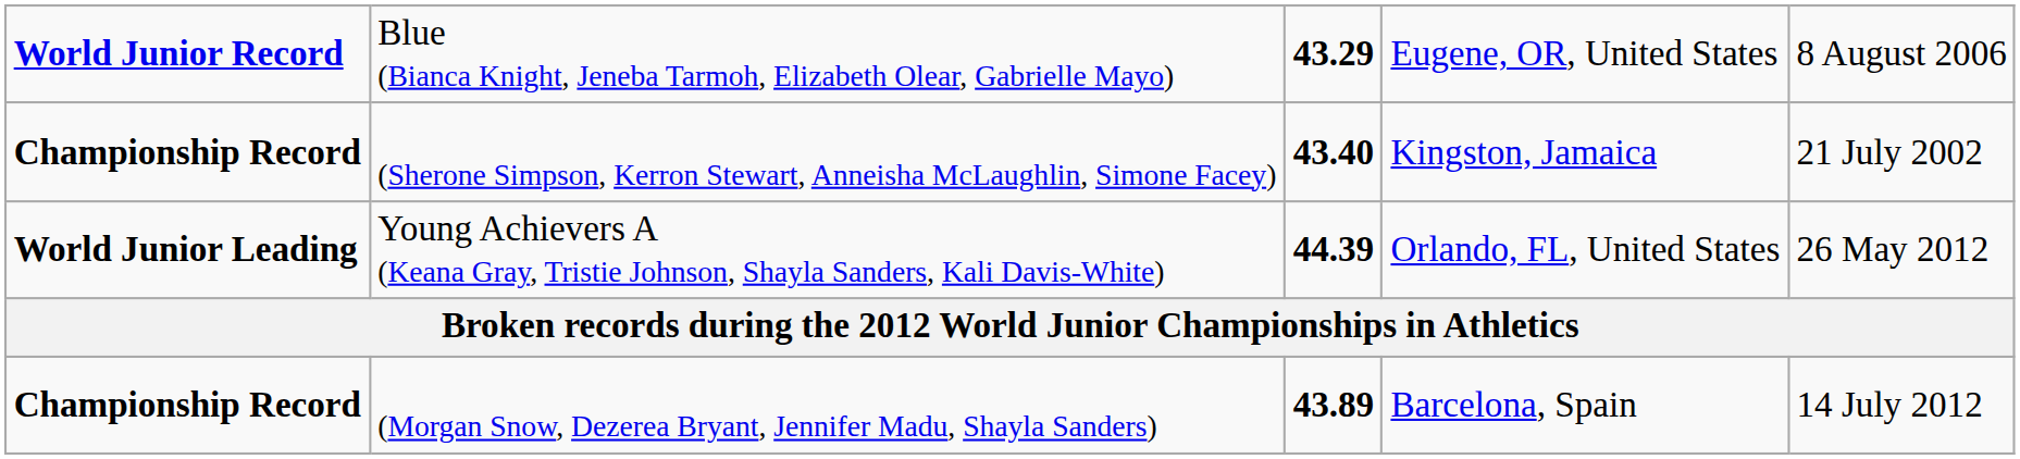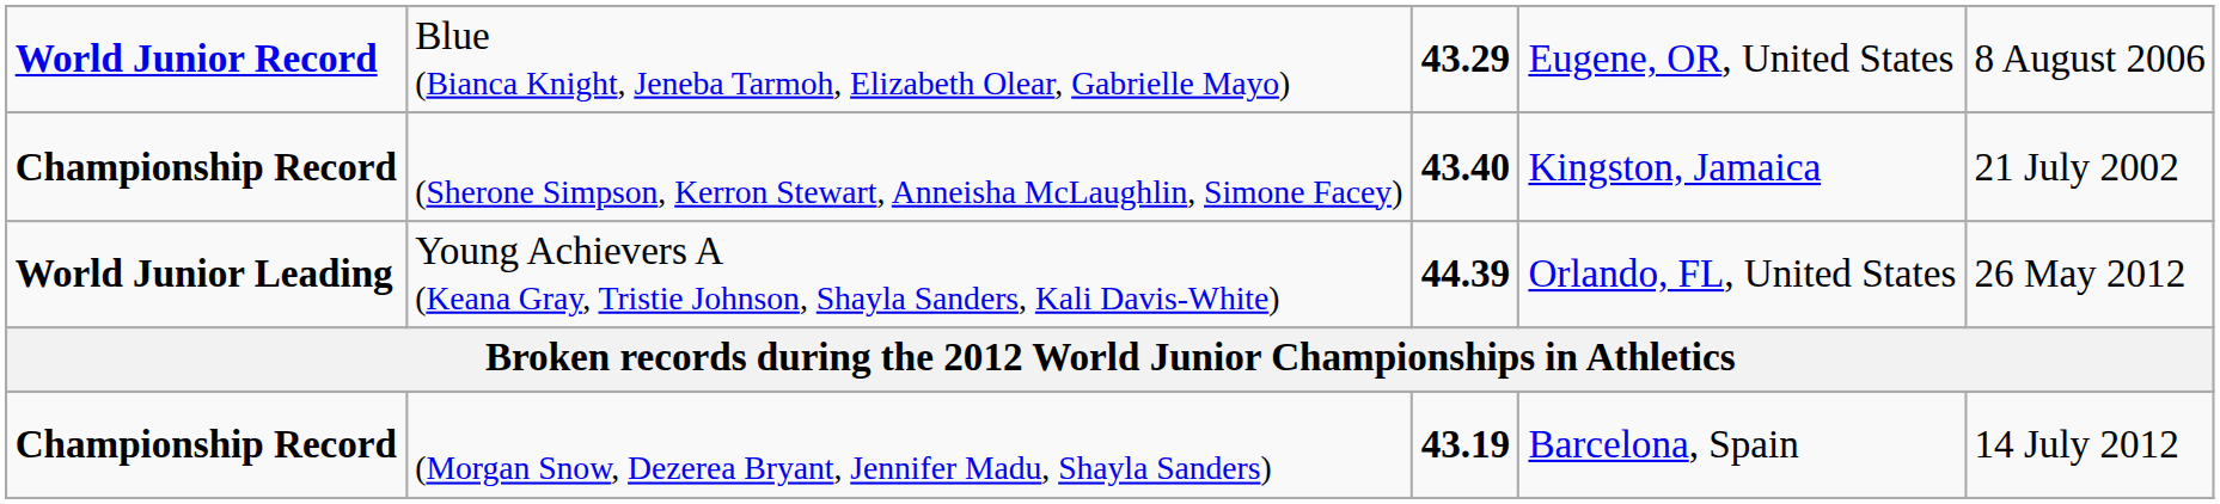(Morgan Snow, Dezerea Bryant, Jennifer Madu, Shayla Sanders) | column 3: 43.89 -> 43.19
